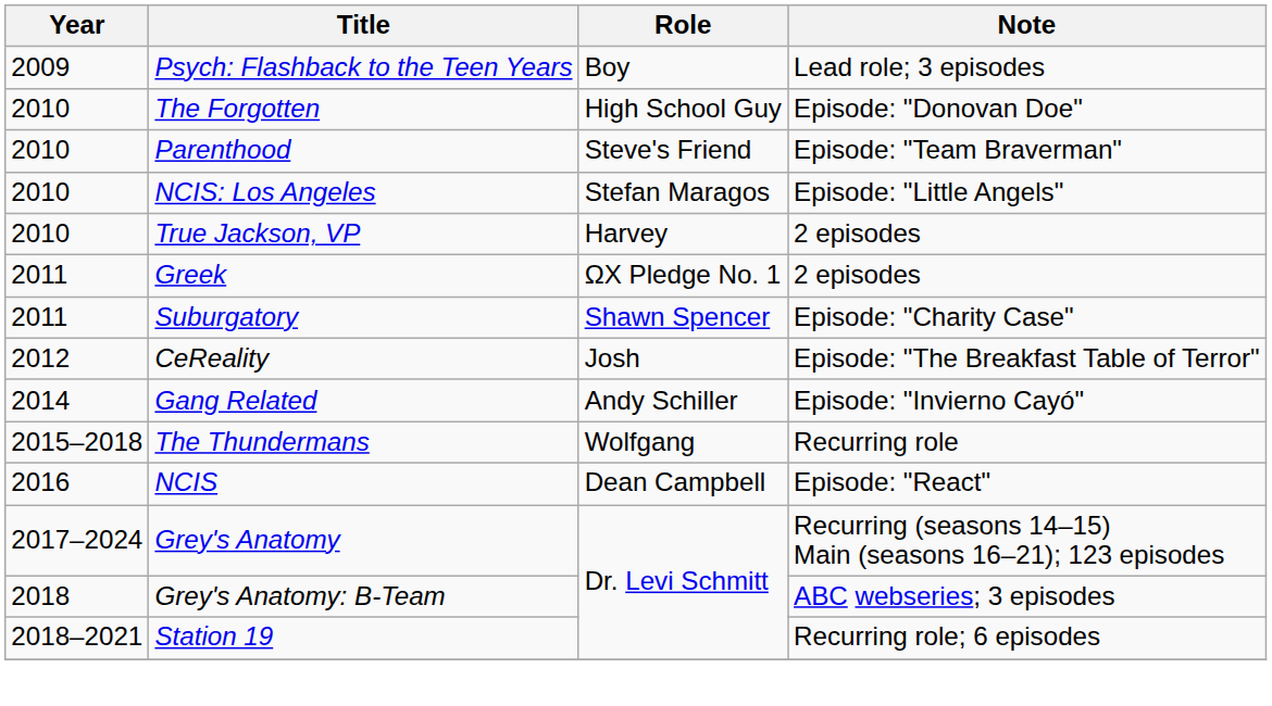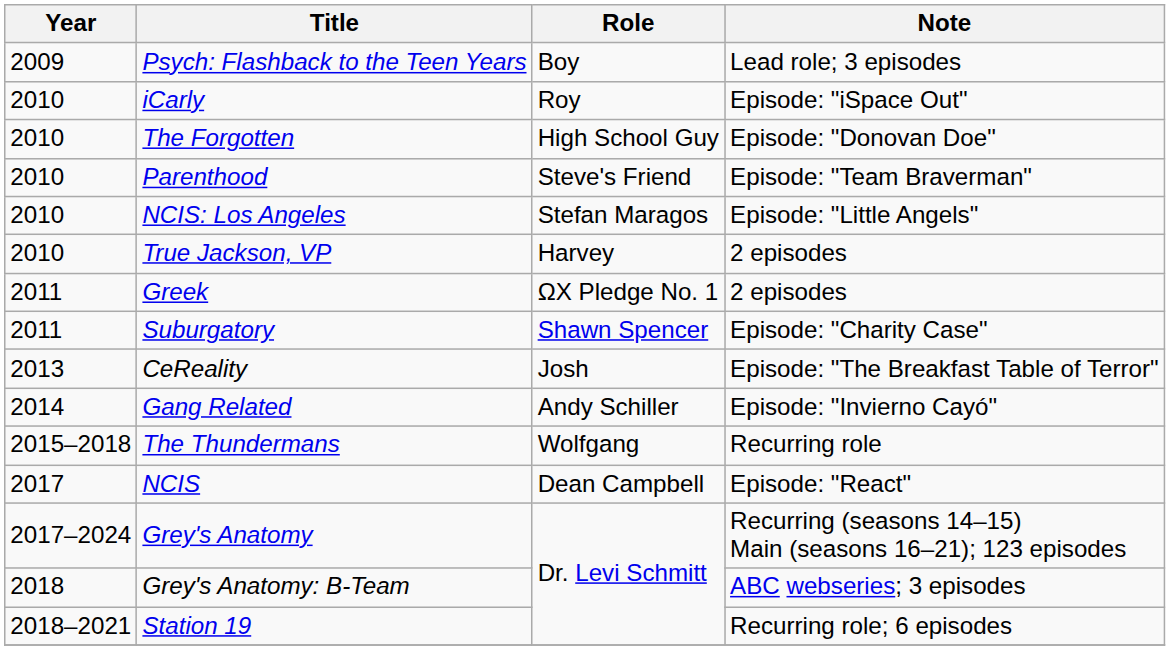+ row: 2010 | iCarly | Roy | Episode: "iSpace Out"
CeReality | Year: 2012 -> 2013
NCIS | Year: 2016 -> 2017
